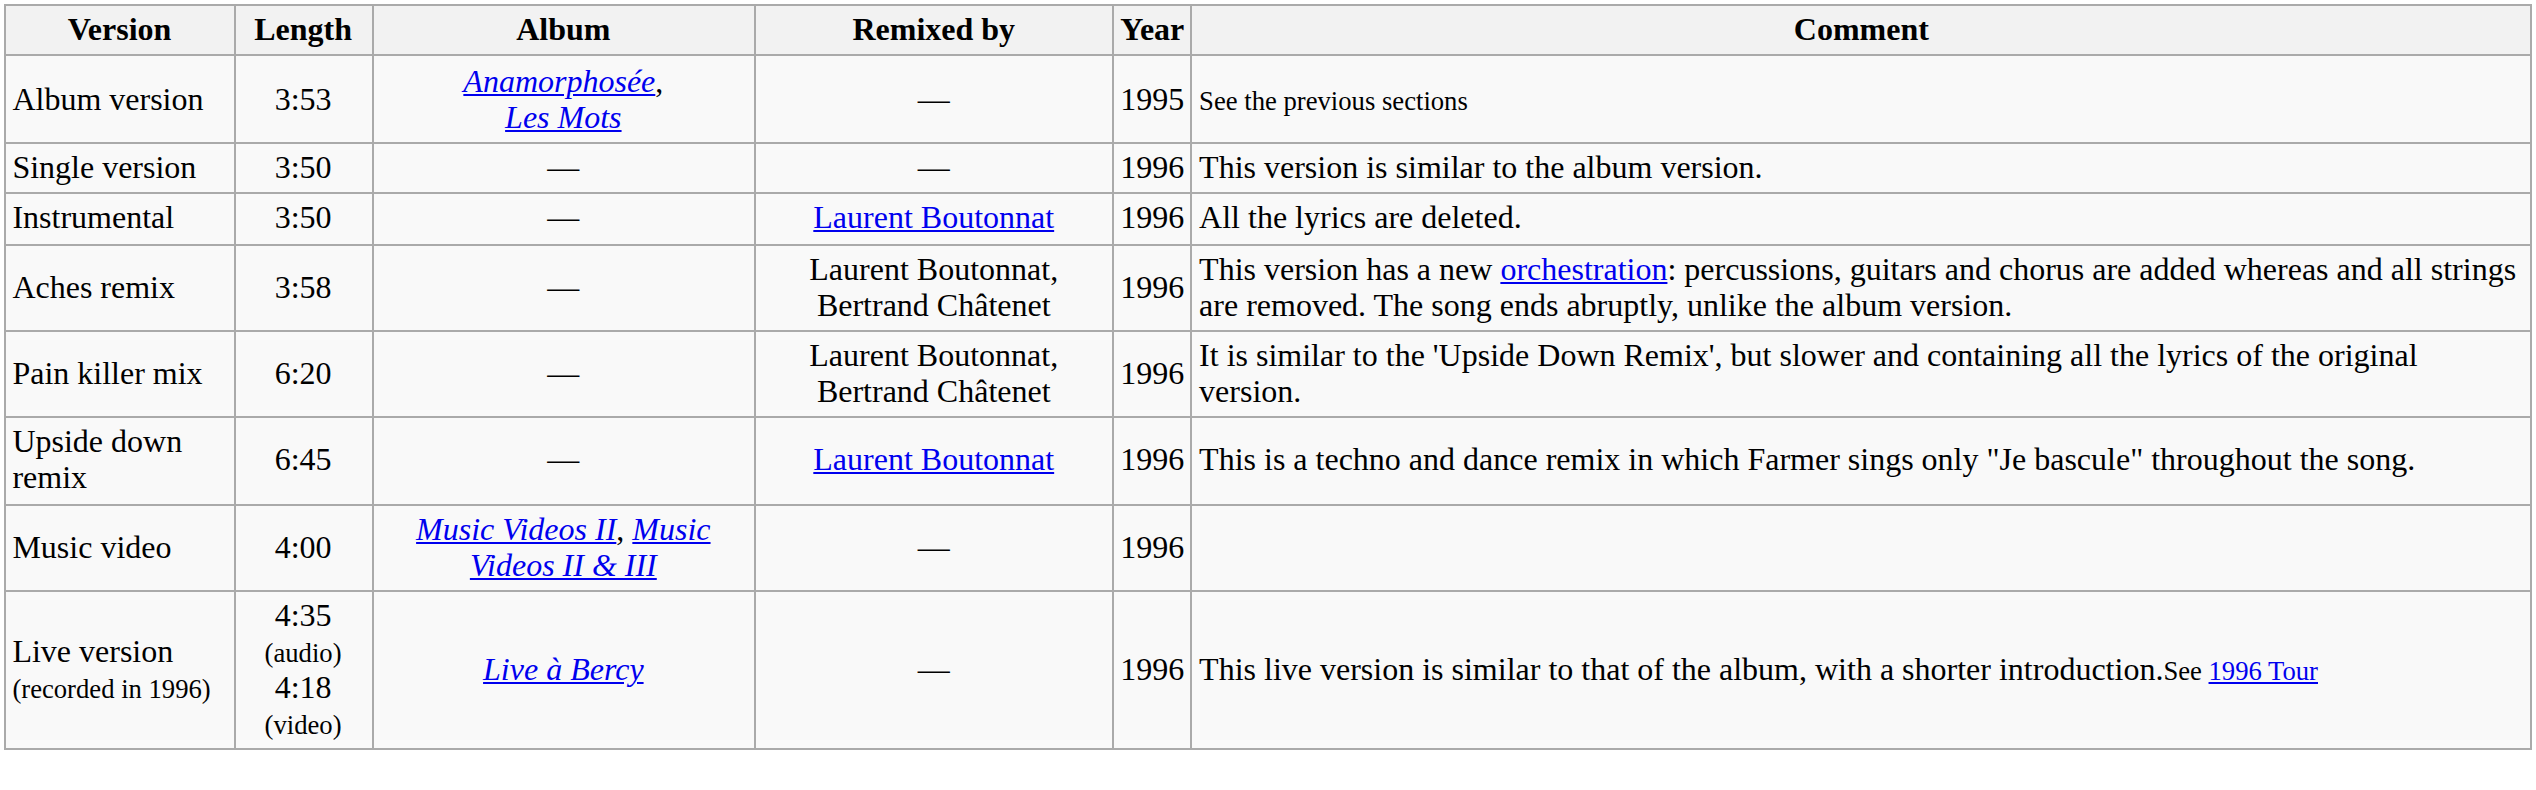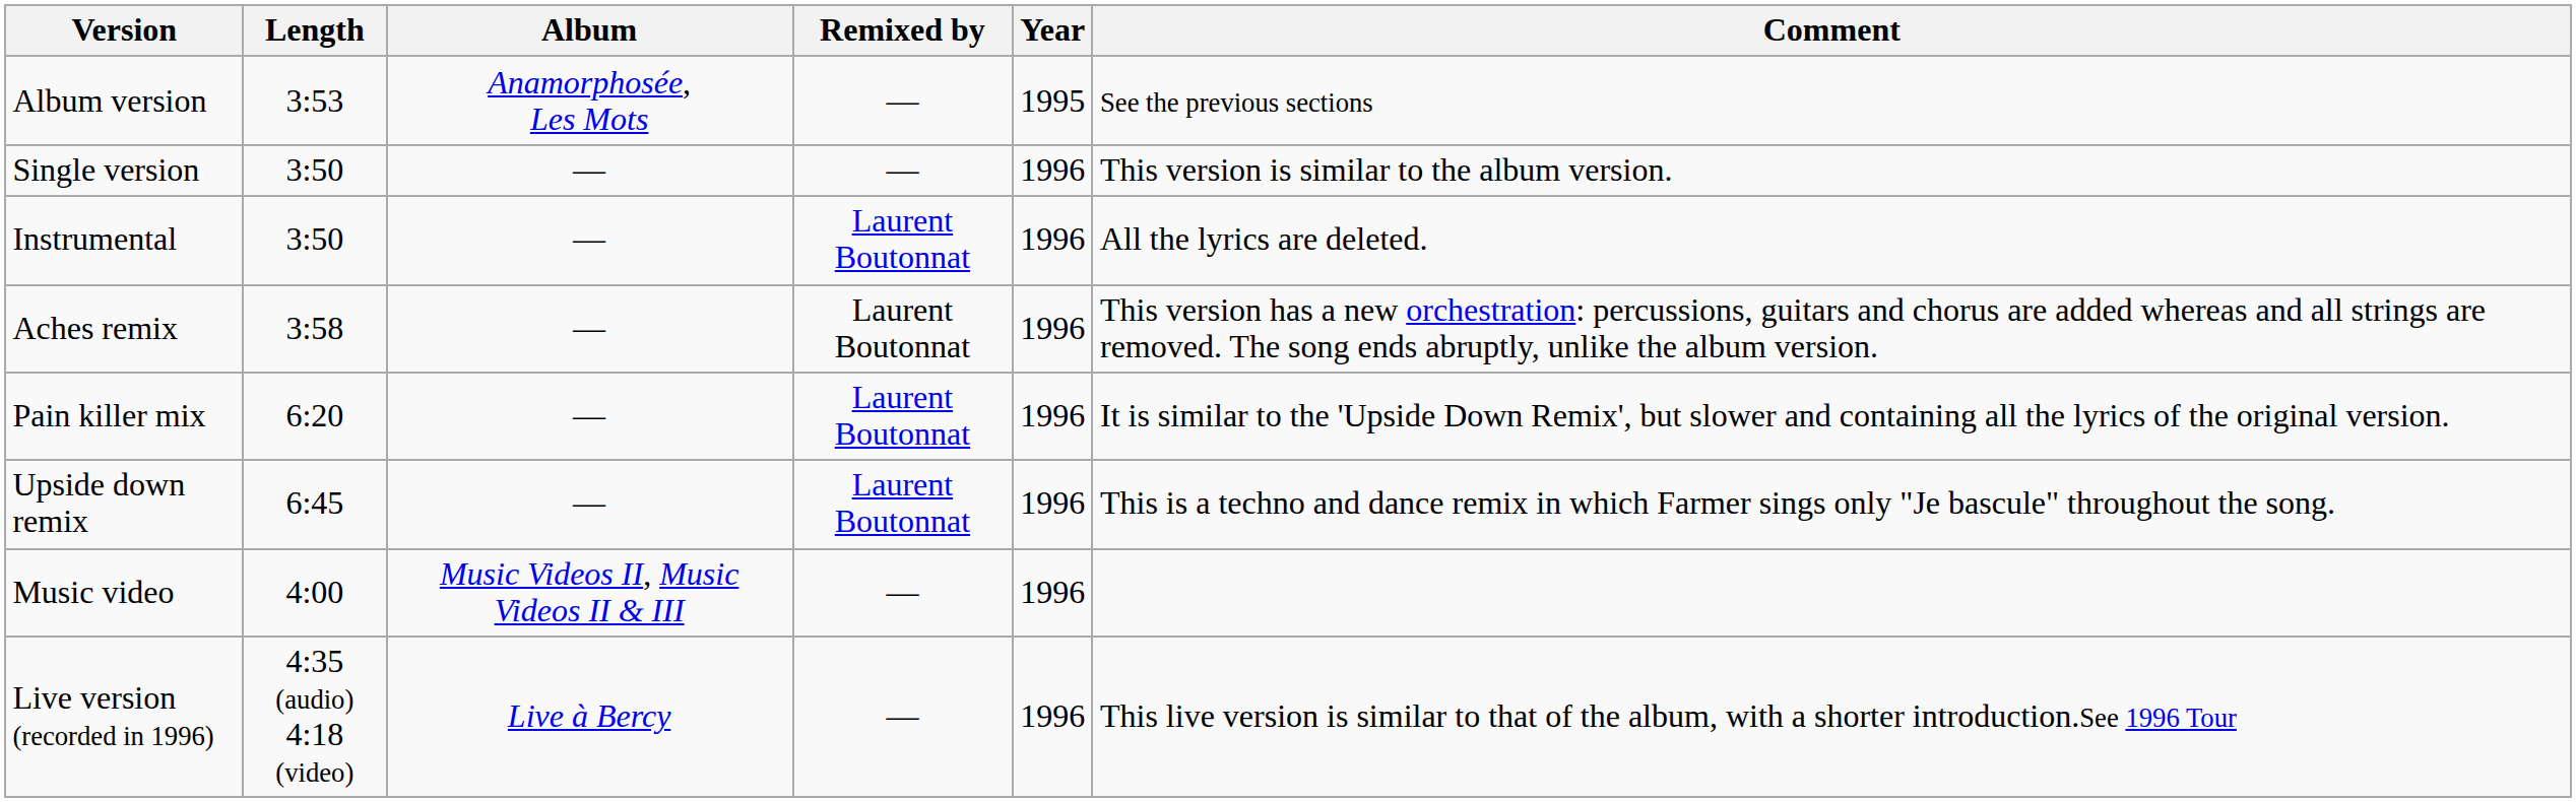Aches remix | Remixed by: Laurent Boutonnat, Bertrand Châtenet -> Laurent Boutonnat
Pain killer mix | Remixed by: Laurent Boutonnat, Bertrand Châtenet -> Laurent Boutonnat
